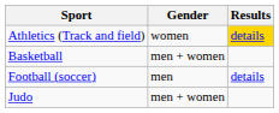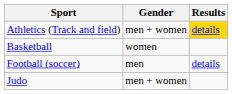Athletics (Track and field) | Gender: women -> men + women
Basketball | Gender: men + women -> women
